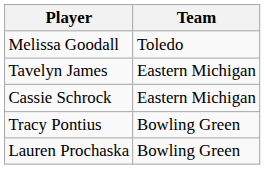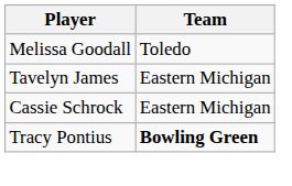Tracy Pontius | Team: normal -> bold
- row: Lauren Prochaska | Bowling Green
